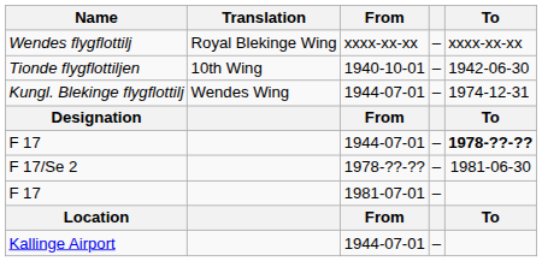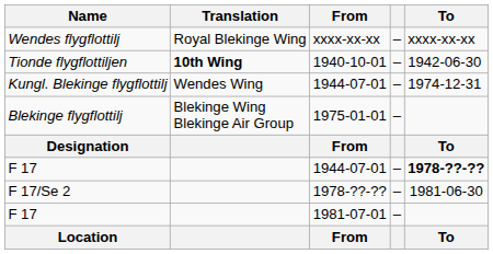Tionde flygflottiljen | Translation: normal -> bold
+ row: Blekinge flygflottilj | Blekinge Wing Blekinge Air Group | 1975-01-01 | –
- row: Kallinge Airport | 1944-07-01 | –
